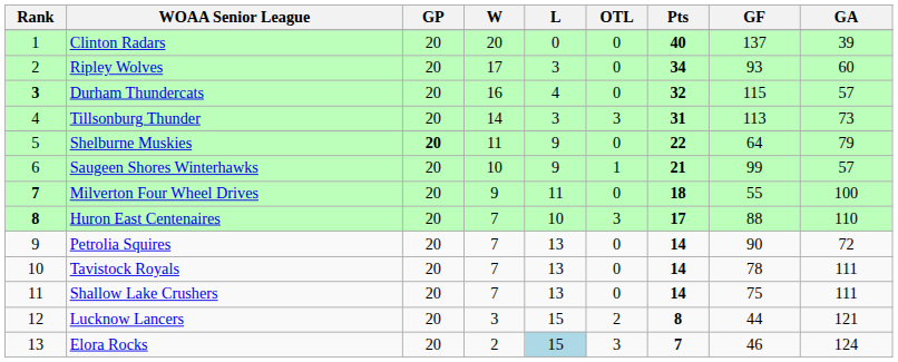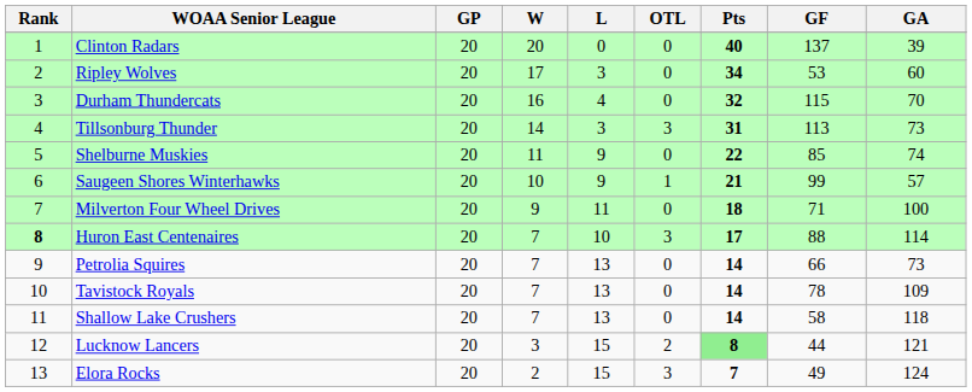Ripley Wolves | GF: 93 -> 53
Durham Thundercats | Rank: bold -> normal
Durham Thundercats | GA: 57 -> 70
Shelburne Muskies | GP: bold -> normal
Shelburne Muskies | GF: 64 -> 85
Shelburne Muskies | GA: 79 -> 74
Milverton Four Wheel Drives | Rank: bold -> normal
Milverton Four Wheel Drives | GF: 55 -> 71
Huron East Centenaires | GA: 110 -> 114
Petrolia Squires | GF: 90 -> 66
Petrolia Squires | GA: 72 -> 73
Tavistock Royals | GA: 111 -> 109
Shallow Lake Crushers | GF: 75 -> 58
Shallow Lake Crushers | GA: 111 -> 118
Lucknow Lancers | Pts: no background -> lightgreen background
Elora Rocks | L: lightblue background -> no background
Elora Rocks | GF: 46 -> 49
